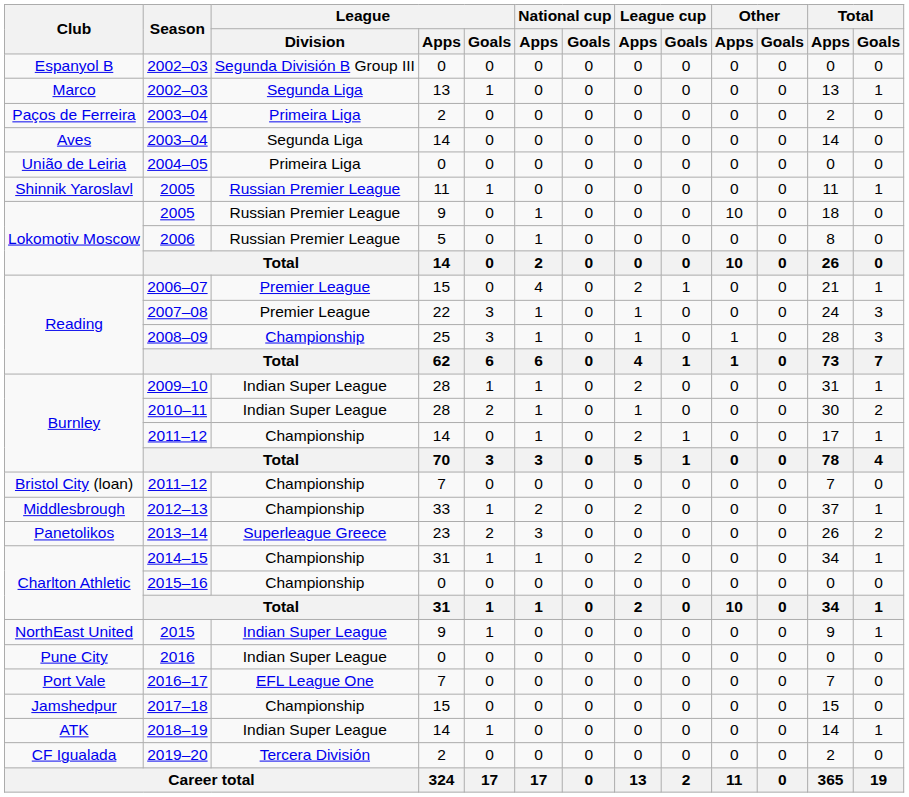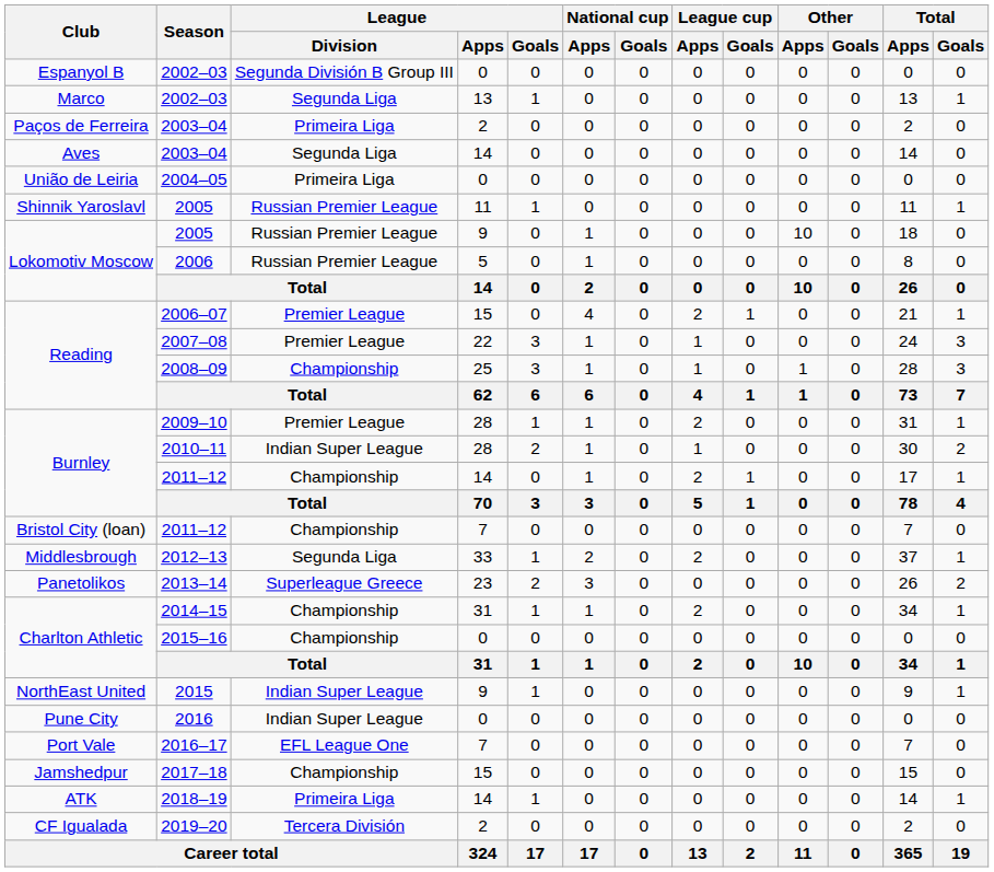2009–10 | League / Division: Indian Super League -> Premier League
2012–13 | League / Division: Championship -> Segunda Liga
2018–19 | League / Division: Indian Super League -> Primeira Liga
